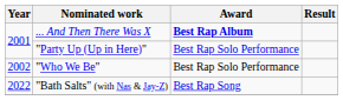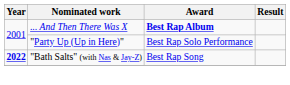- row: 2002 | "Who We Be" | Best Rap Solo Performance
"Bath Salts" (with Nas & Jay-Z) | Year: normal -> bold
